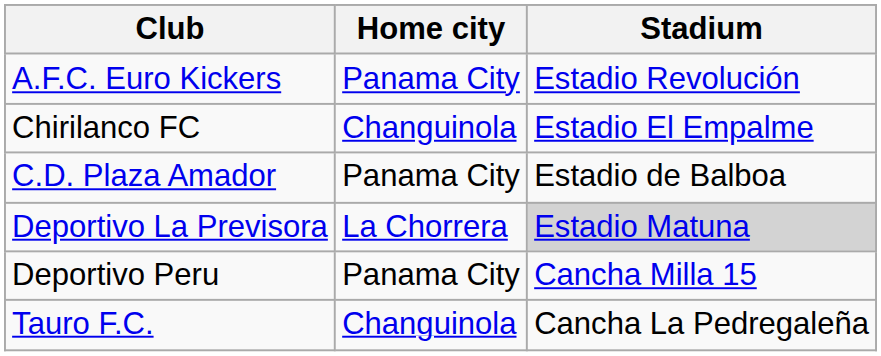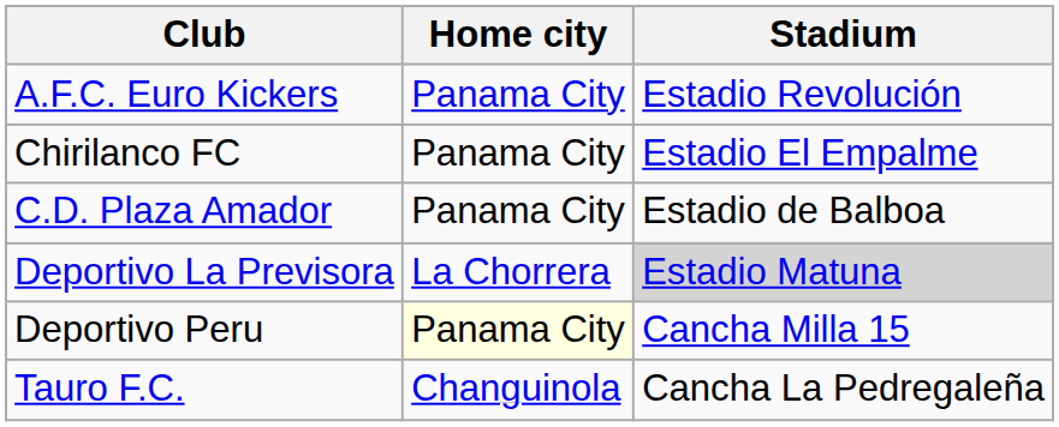Chirilanco FC | Home city: Changuinola -> Panama City
Deportivo Peru | Home city: no background -> lightyellow background
